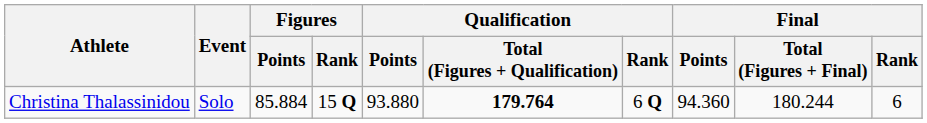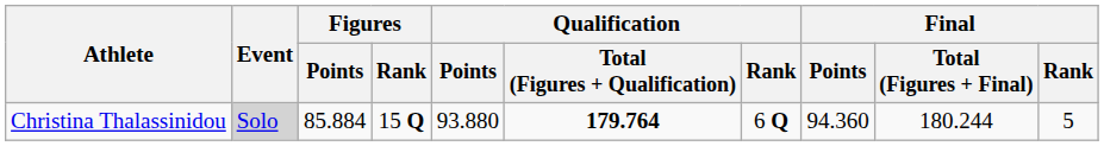Christina Thalassinidou | Event: no background -> lightgrey background
Christina Thalassinidou | Final / Rank: 6 -> 5
